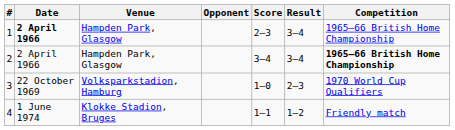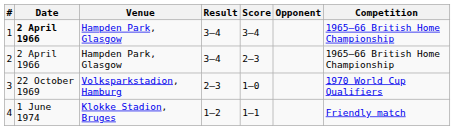columns swapped: Opponent <-> Result
1 | Score: 2–3 -> 3–4
2 | Score: 3–4 -> 2–3
2 | Competition: bold -> normal
